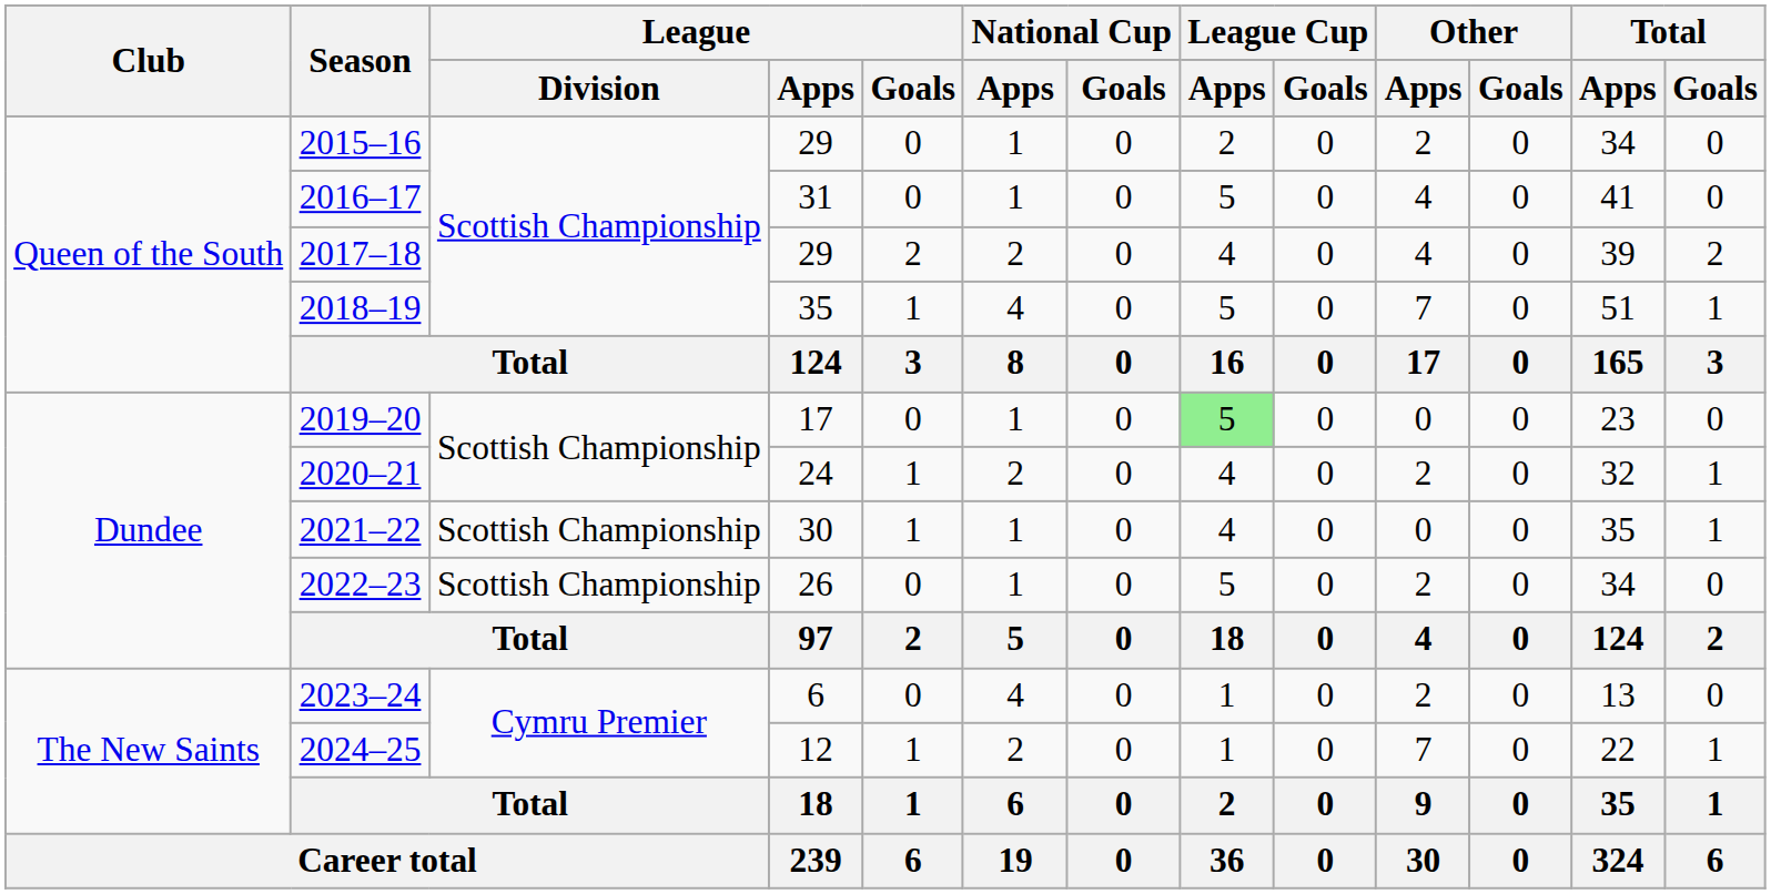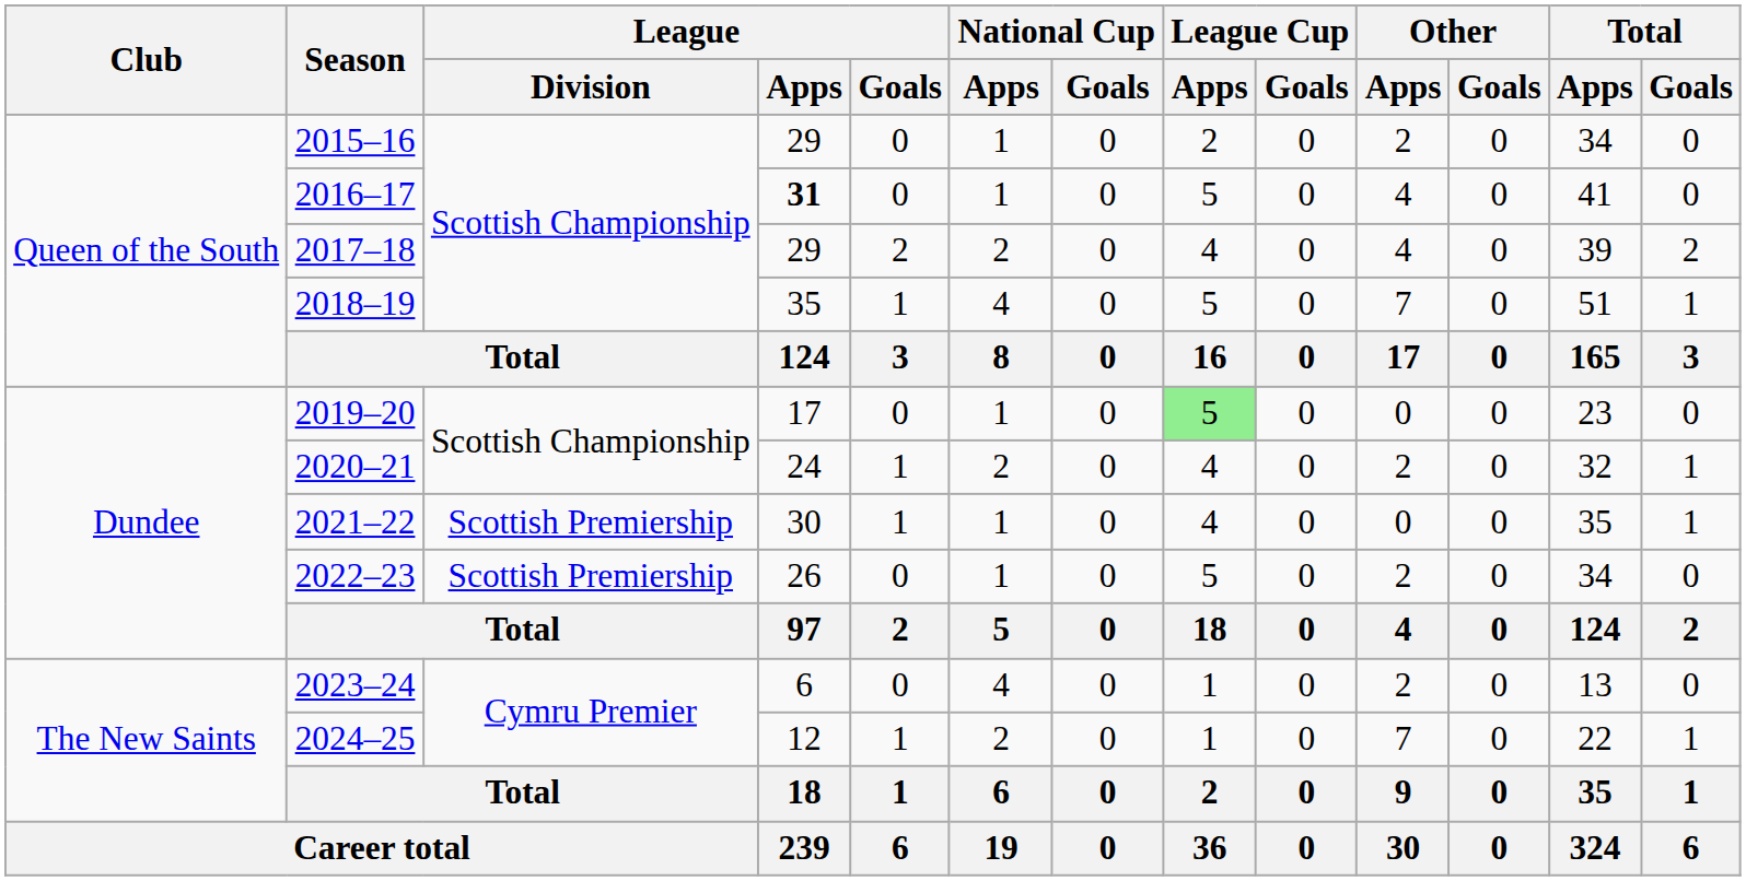2016–17 | League / Apps: normal -> bold
2021–22 | League / Division: Scottish Championship -> Scottish Premiership
2022–23 | League / Division: Scottish Championship -> Scottish Premiership
